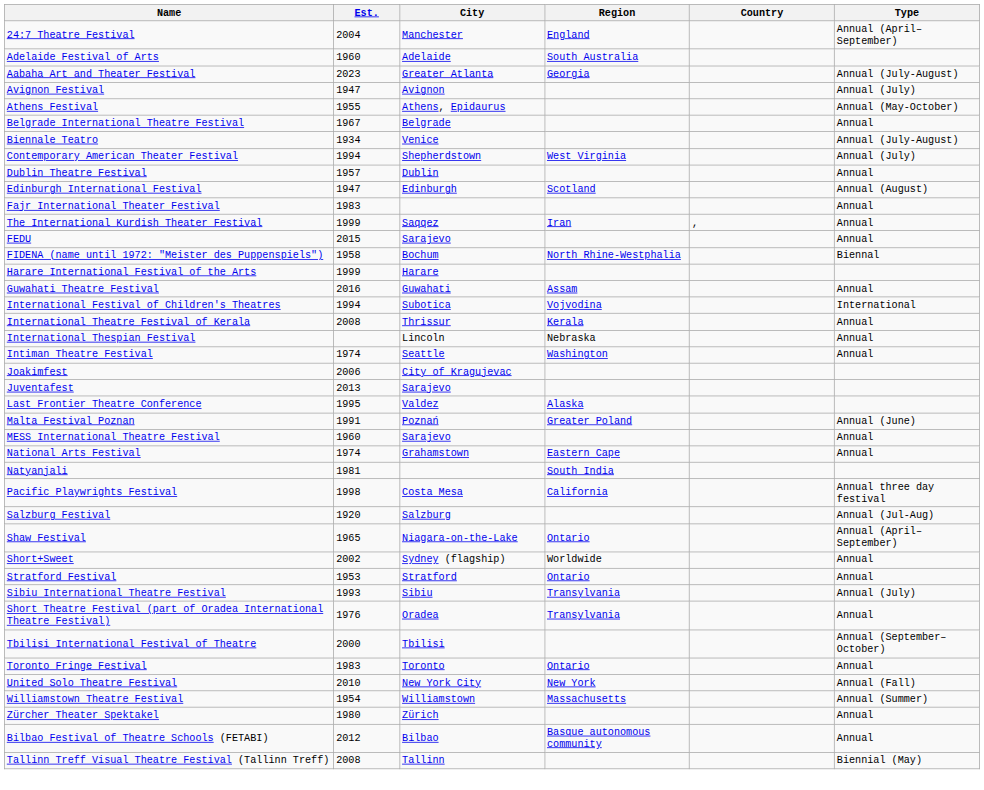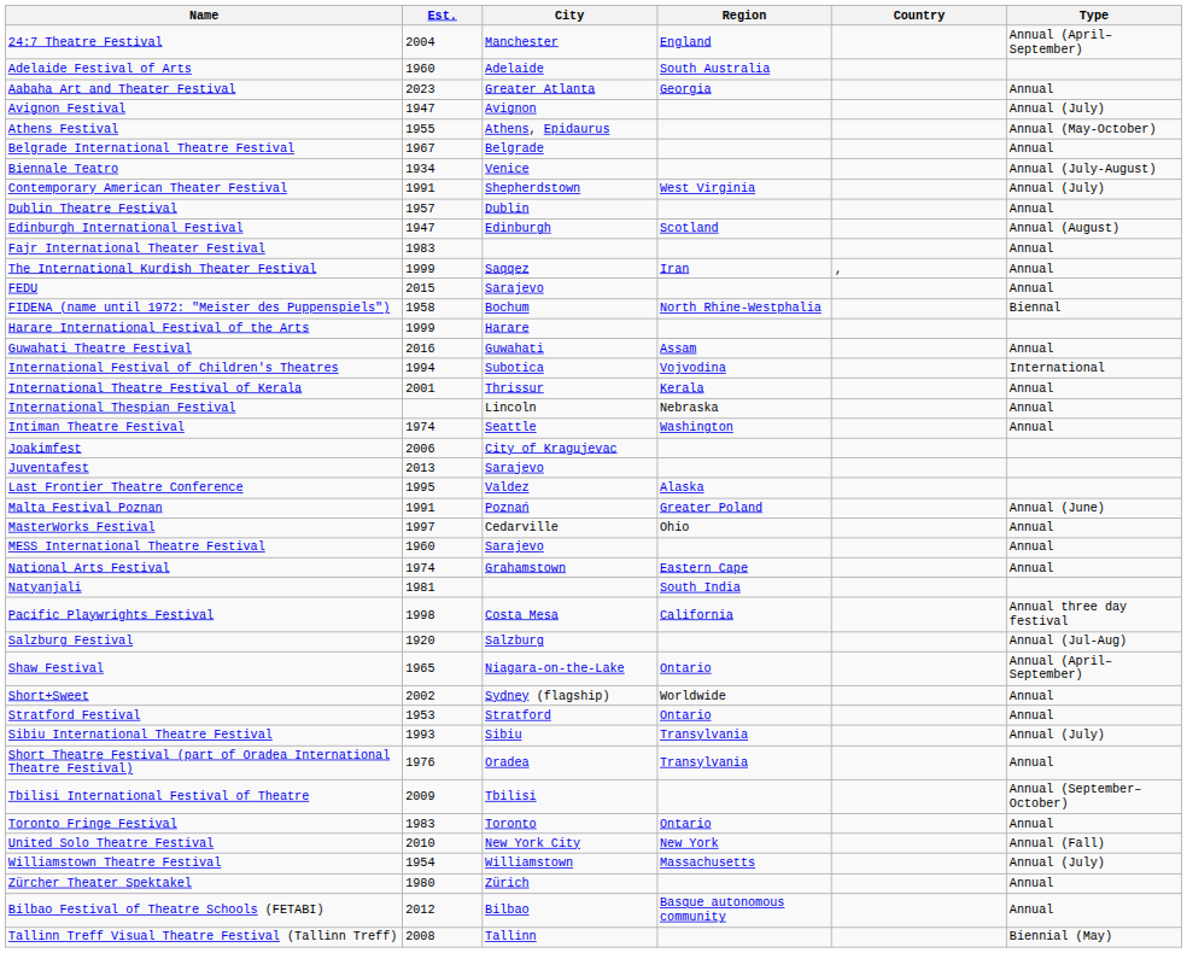Aabaha Art and Theater Festival | Type: Annual (July-August) -> Annual
Contemporary American Theater Festival | Est.: 1994 -> 1991
International Theatre Festival of Kerala | Est.: 2008 -> 2001
+ row: MasterWorks Festival | 1997 | Cedarville | Ohio | Annual
Tbilisi International Festival of Theatre | Est.: 2000 -> 2009
Williamstown Theatre Festival | Type: Annual (Summer) -> Annual (July)
